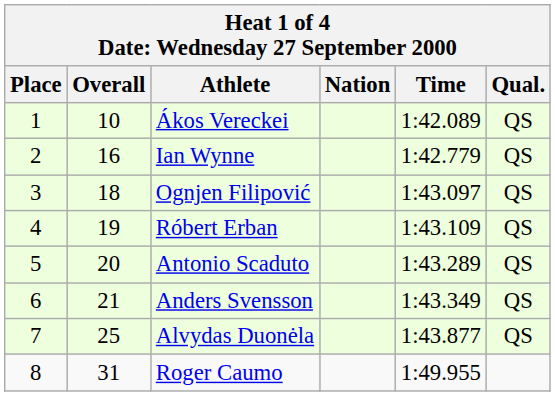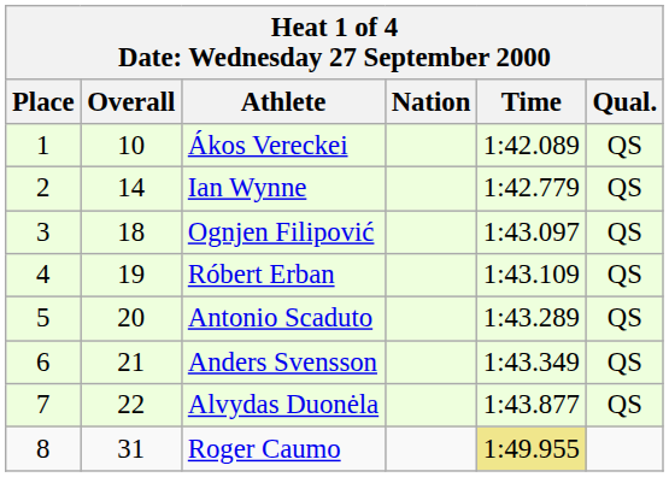Ian Wynne | Overall: 16 -> 14
Alvydas Duonėla | Overall: 25 -> 22
Roger Caumo | Time: no background -> khaki background
